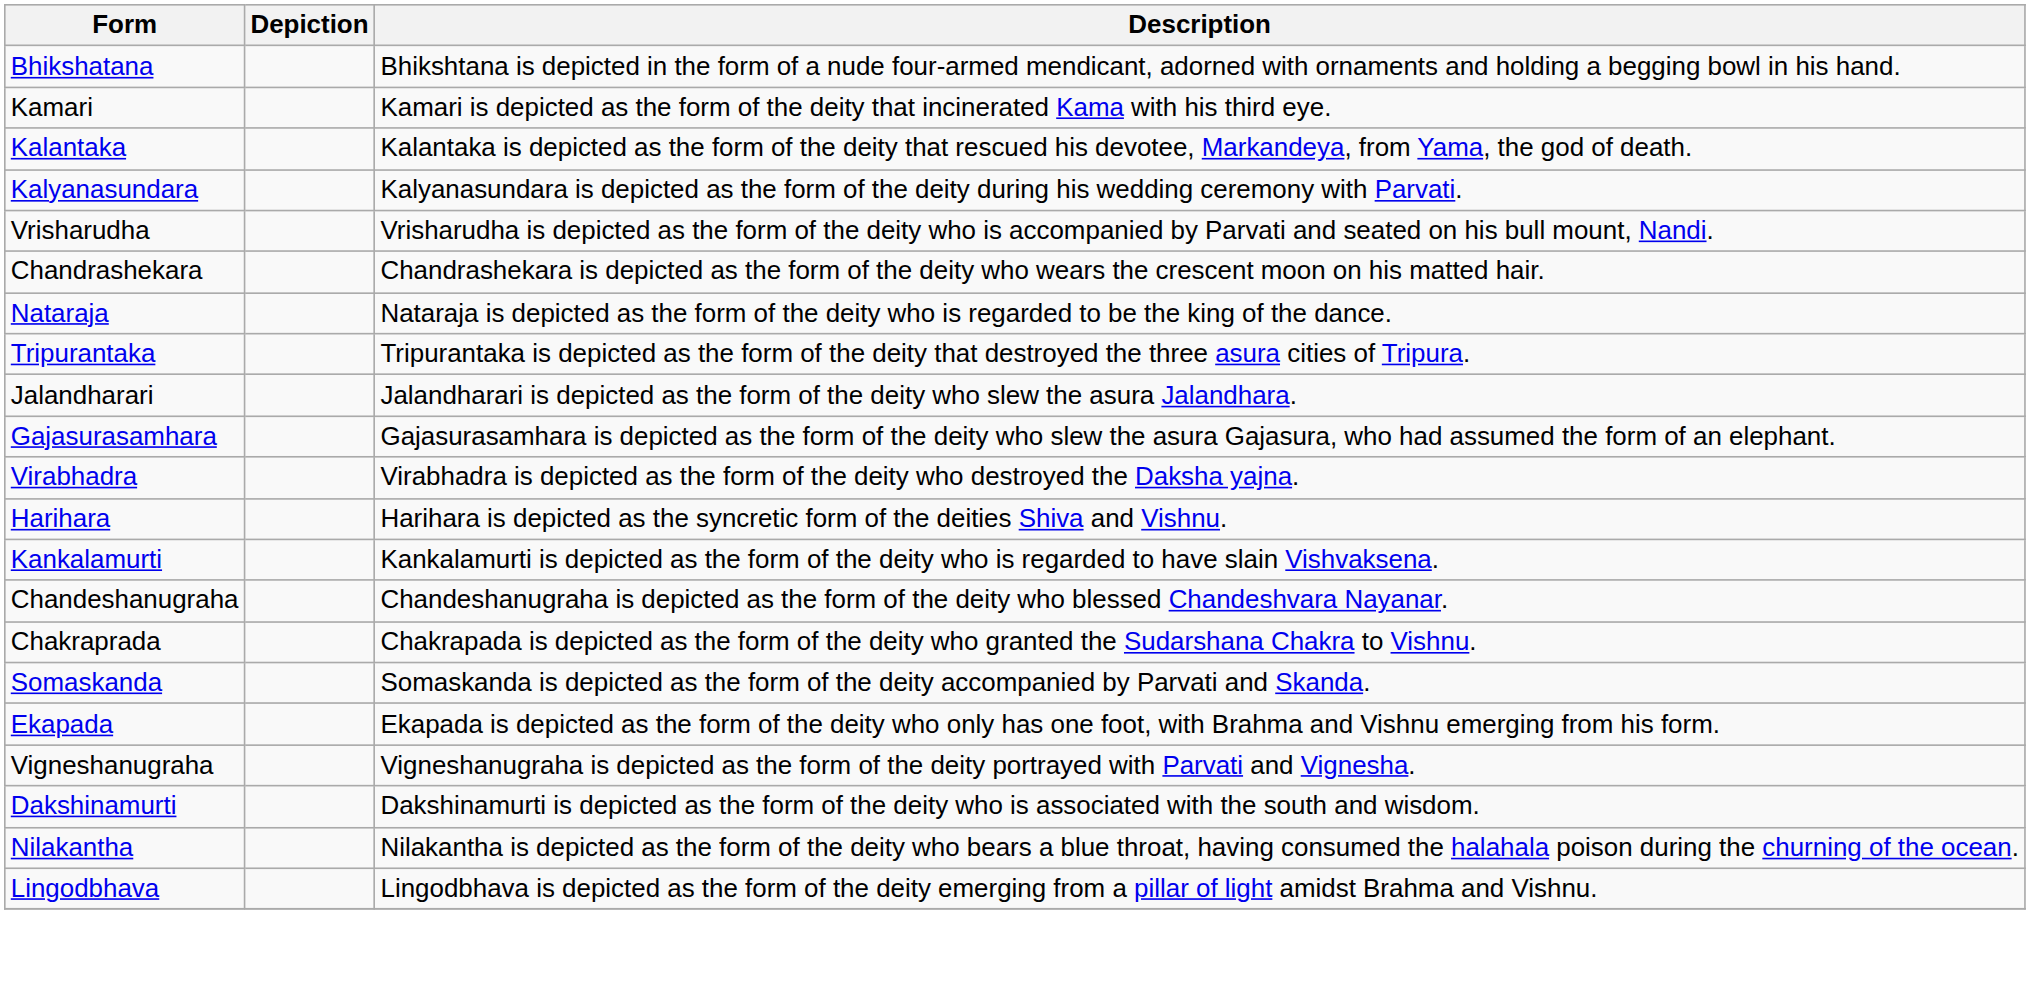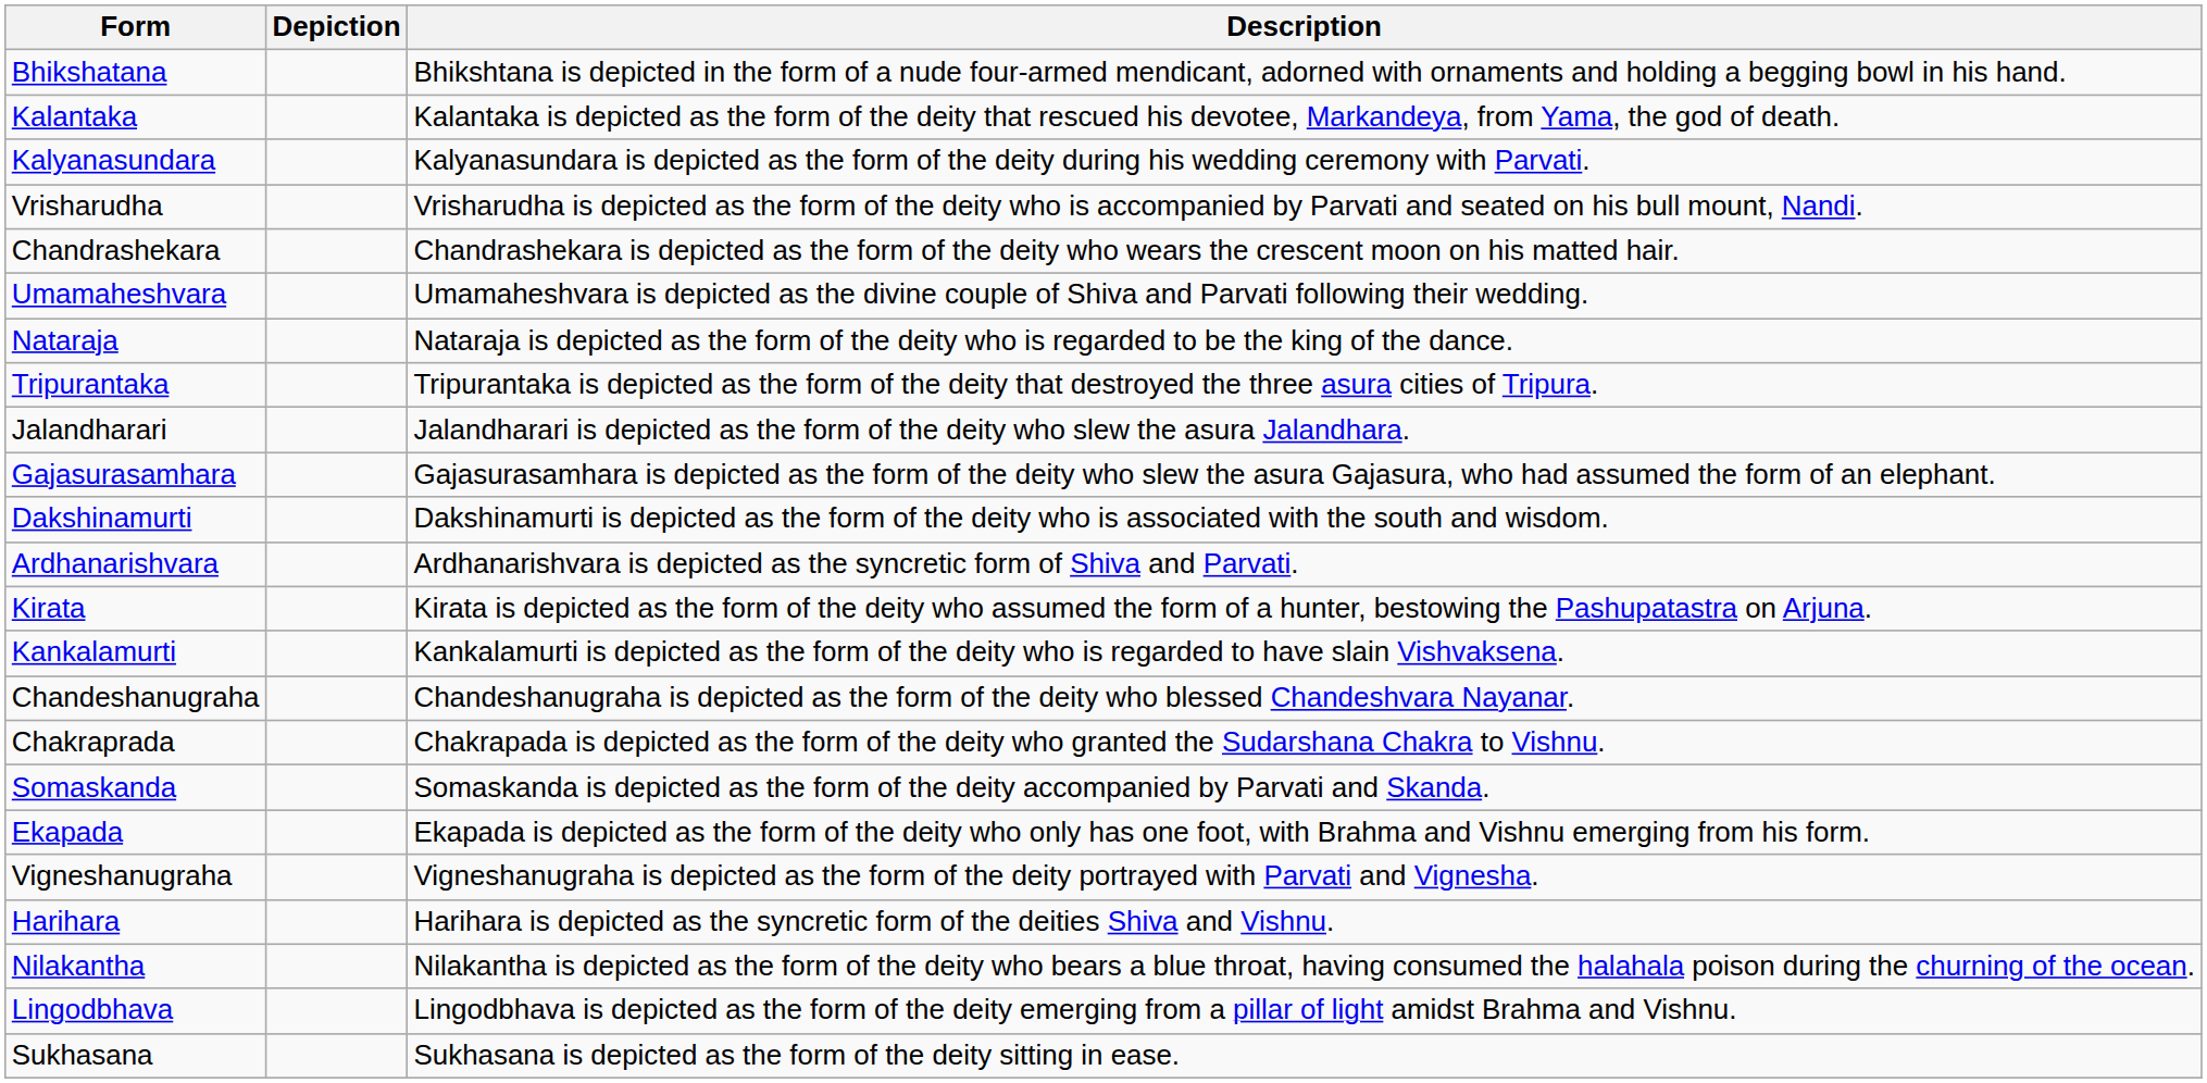- row: Kamari | Kamari is depicted as the form of the deity that incinerated Kama with his third eye.
+ row: Umamaheshvara | Umamaheshvara is depicted as the divine couple of Shiva and Parvati following their wedding.
- row: Virabhadra | Virabhadra is depicted as the form of the deity who destroyed the Daksha yajna.
rows swapped: Harihara <-> Dakshinamurti
+ row: Ardhanarishvara | Ardhanarishvara is depicted as the syncretic form of Shiva and Parvati.
+ row: Kirata | Kirata is depicted as the form of the deity who assumed the form of a hunter, bestowing the Pashupatastra on Arjuna.
+ row: Sukhasana | Sukhasana is depicted as the form of the deity sitting in ease.
